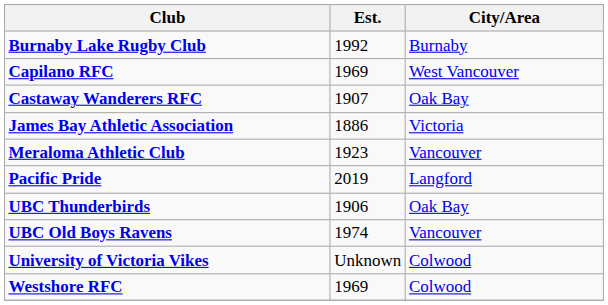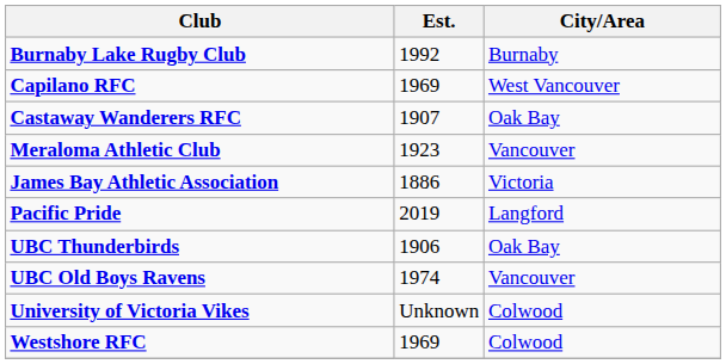rows swapped: James Bay Athletic Association <-> Meraloma Athletic Club
